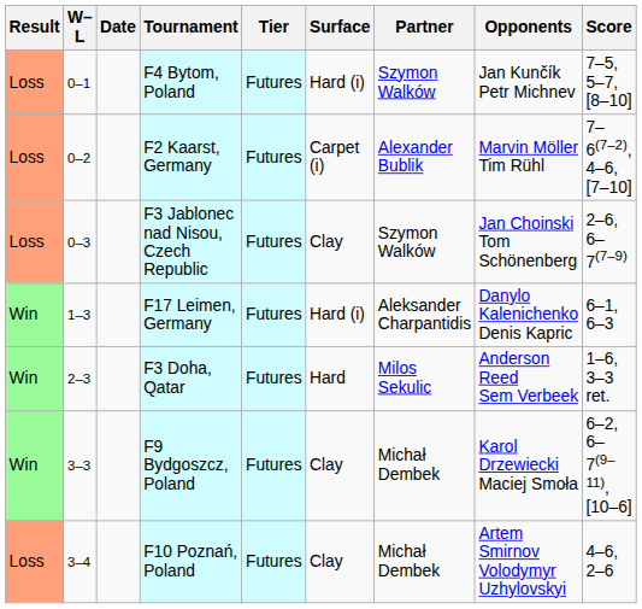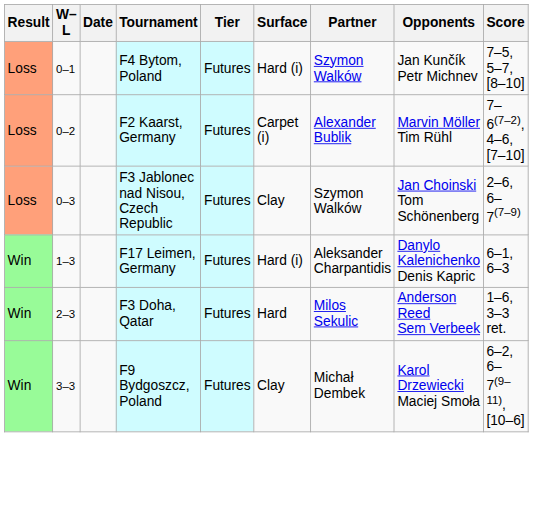- row: Loss | 3–4 | F10 Poznań, Poland | Futures | Clay | Michał Dembek | Artem Smirnov Volodymyr Uzhylovskyi | 4–6, 2–6
